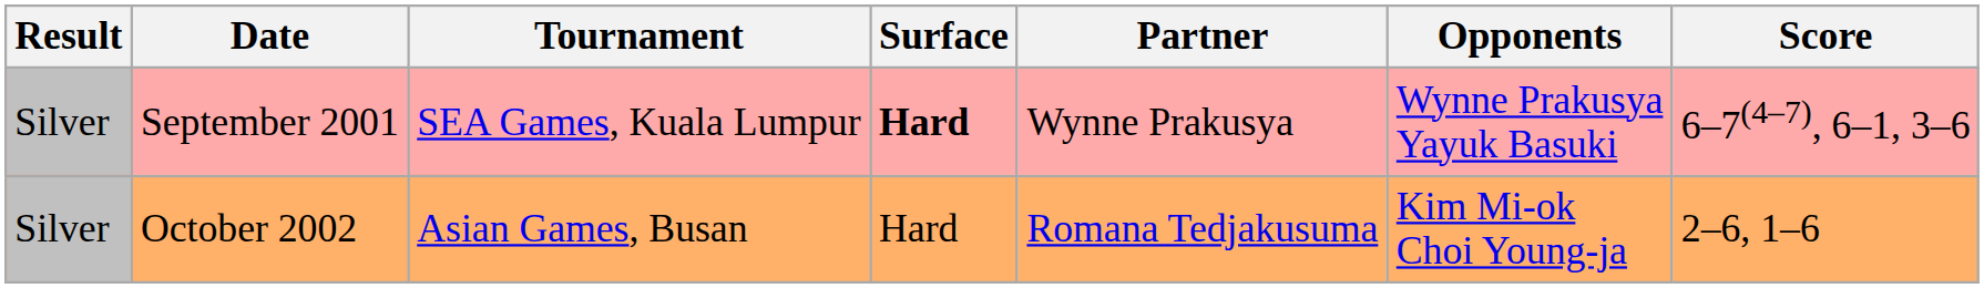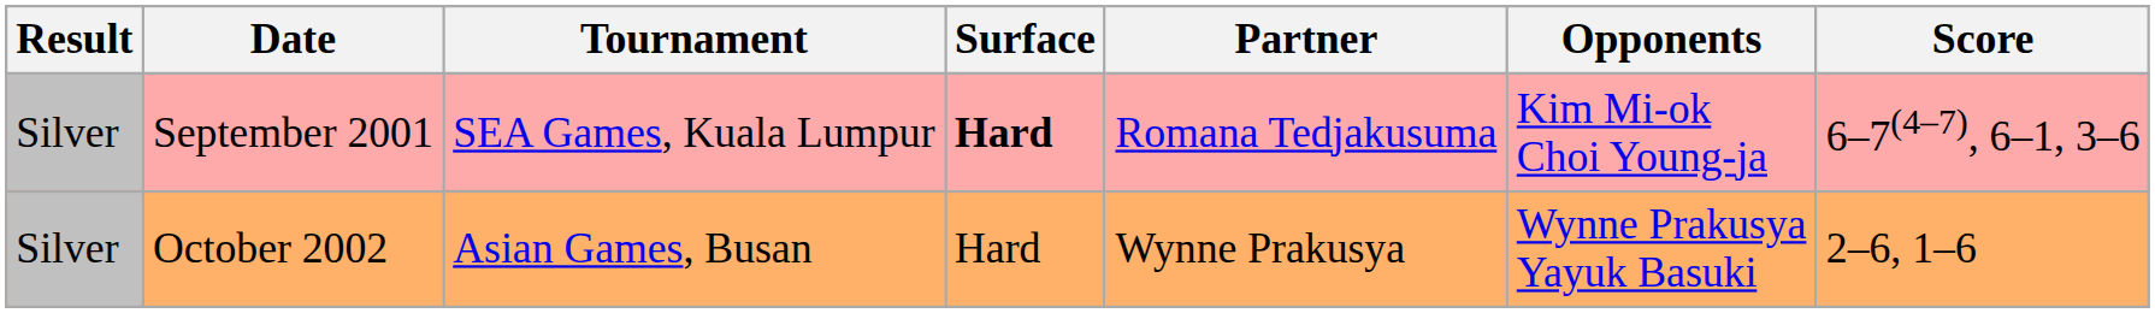September 2001 | Partner: Wynne Prakusya -> Romana Tedjakusuma
September 2001 | Opponents: Wynne Prakusya Yayuk Basuki -> Kim Mi-ok Choi Young-ja
October 2002 | Partner: Romana Tedjakusuma -> Wynne Prakusya
October 2002 | Opponents: Kim Mi-ok Choi Young-ja -> Wynne Prakusya Yayuk Basuki
